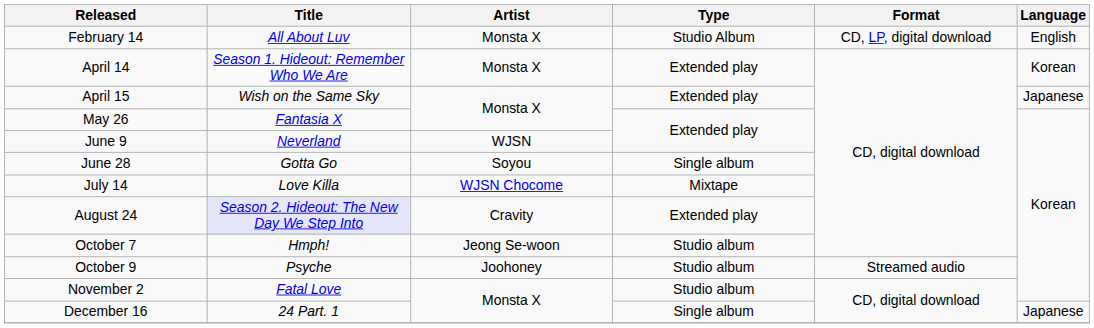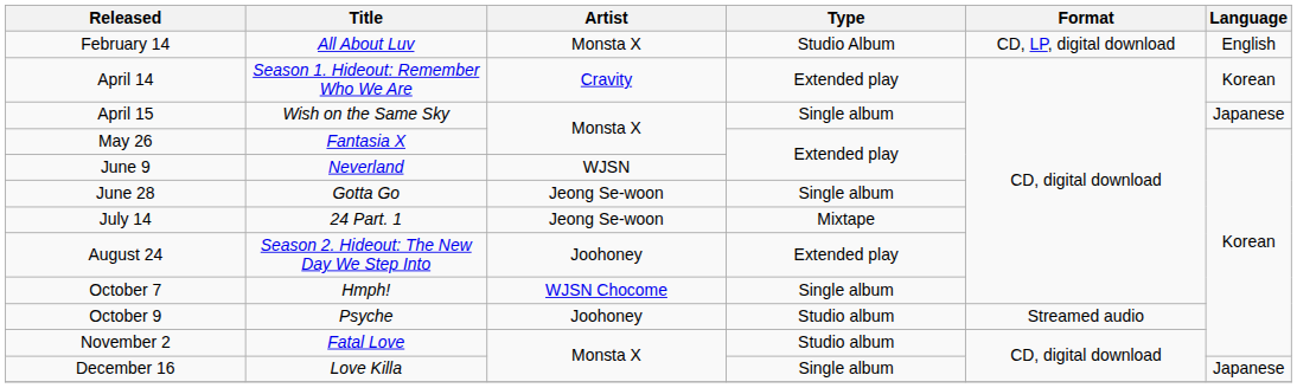April 14 | Artist: Monsta X -> Cravity
April 15 | Type: Extended play -> Single album
June 28 | Artist: Soyou -> Jeong Se-woon
July 14 | Title: Love Killa -> 24 Part. 1
July 14 | Artist: WJSN Chocome -> Jeong Se-woon
August 24 | Title: lavender background -> no background
August 24 | Artist: Cravity -> Joohoney
October 7 | Artist: Jeong Se-woon -> WJSN Chocome
October 7 | Type: Studio album -> Single album
December 16 | Title: 24 Part. 1 -> Love Killa
